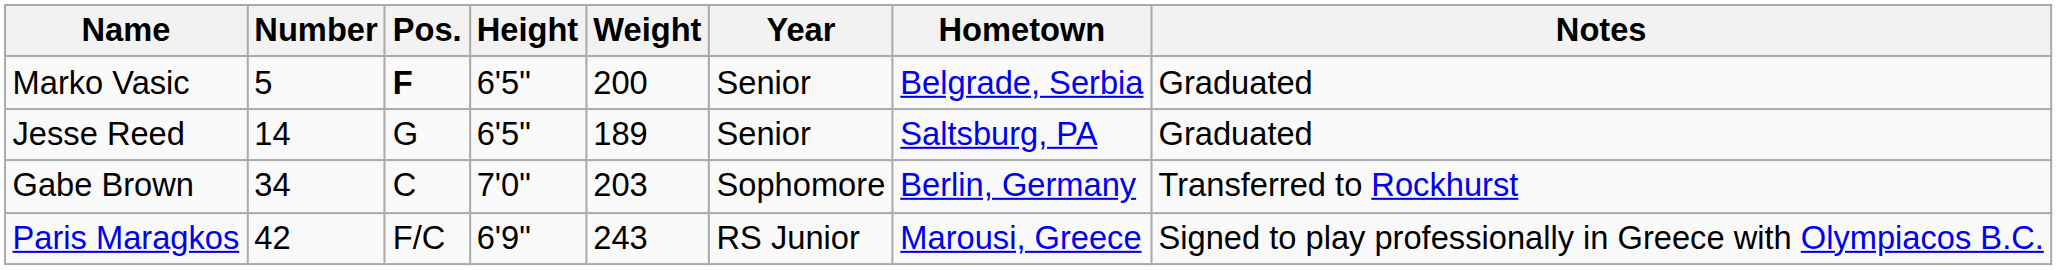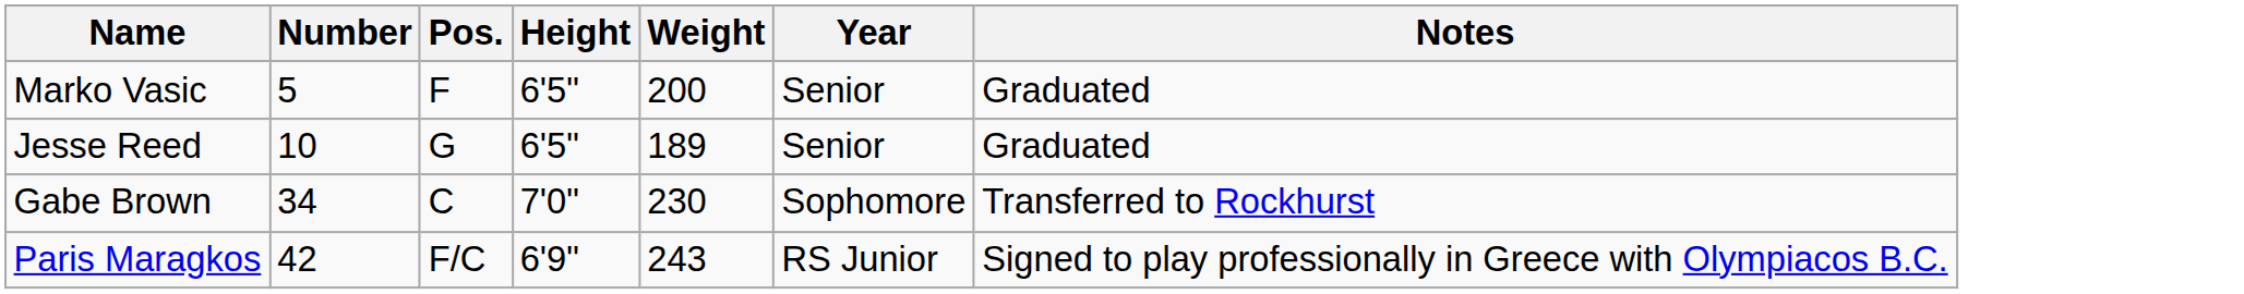- column: Hometown | Belgrade, Serbia | Saltsburg, PA | Berlin, Germany | Marousi, Greece
Marko Vasic | Pos.: bold -> normal
Jesse Reed | Number: 14 -> 10
Gabe Brown | Weight: 203 -> 230
